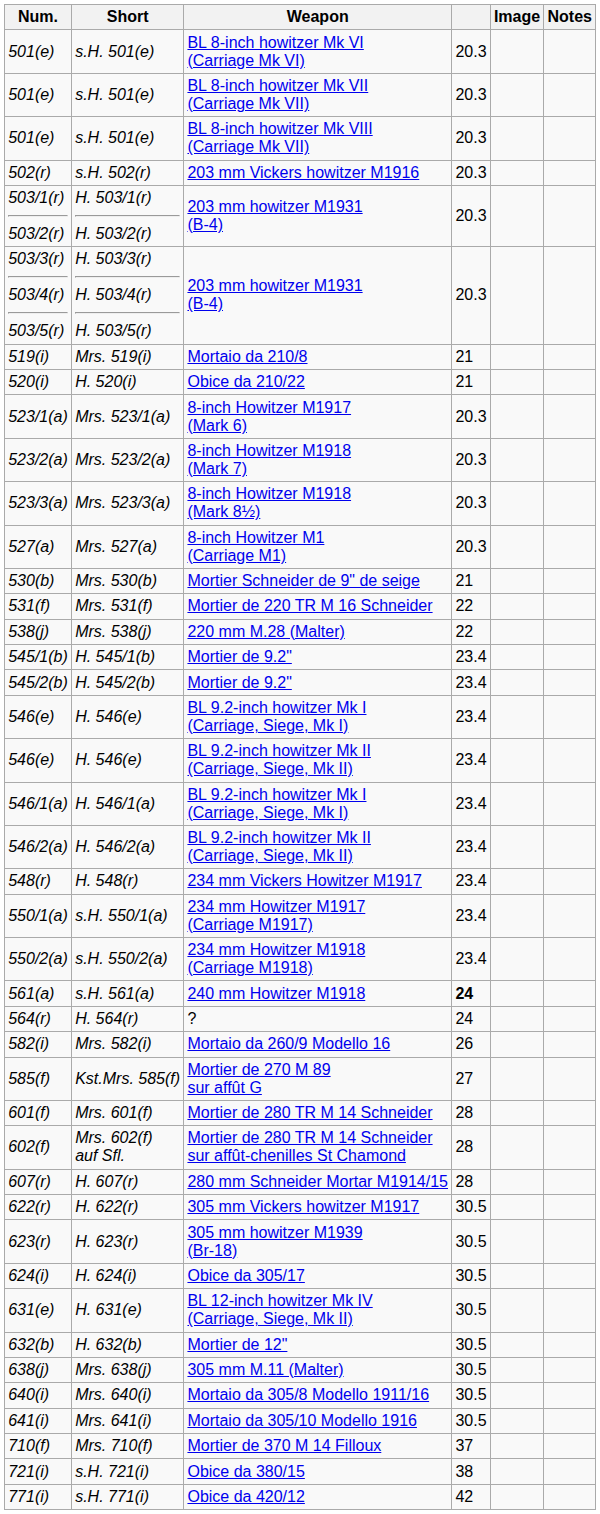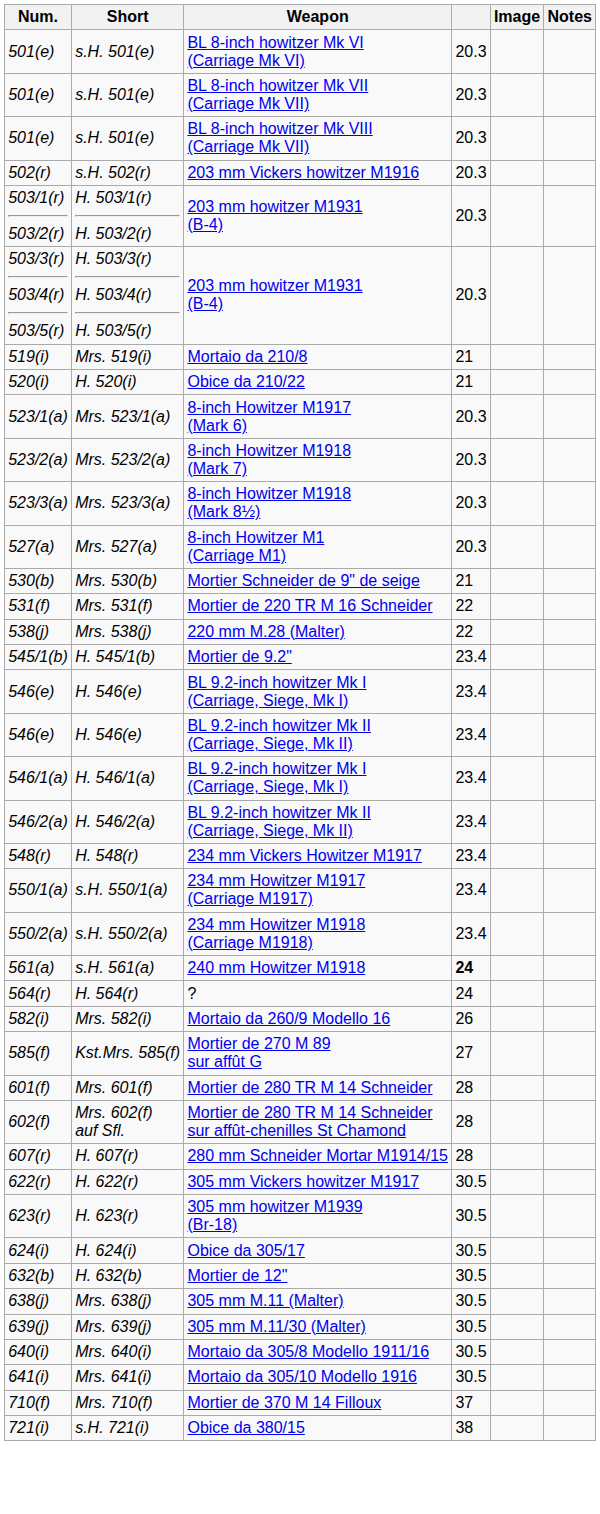- row: 545/2(b) | H. 545/2(b) | Mortier de 9.2" | 23.4
- row: 631(e) | H. 631(e) | BL 12-inch howitzer Mk IV (Carriage, Siege, Mk II) | 30.5
+ row: 639(j) | Mrs. 639(j) | 305 mm M.11/30 (Malter) | 30.5
- row: 771(i) | s.H. 771(i) | Obice da 420/12 | 42
